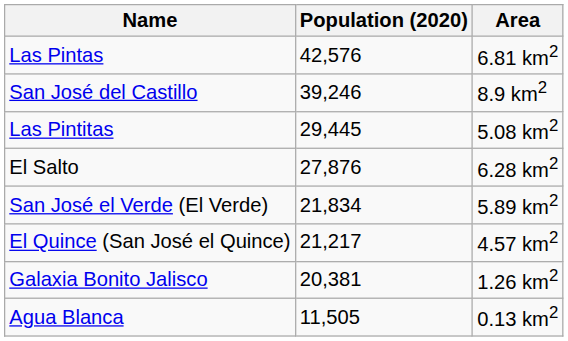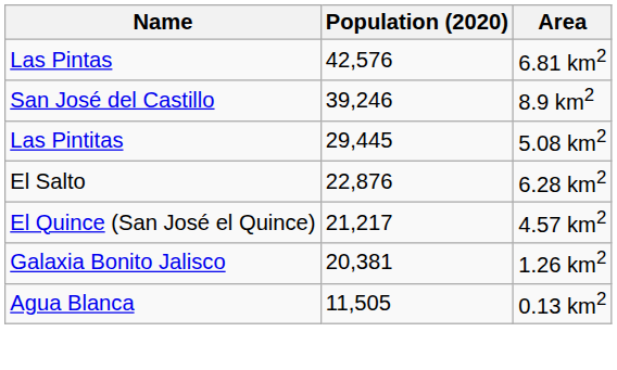El Salto | Population (2020): 27,876 -> 22,876
- row: San José el Verde (El Verde) | 21,834 | 5.89 km2
